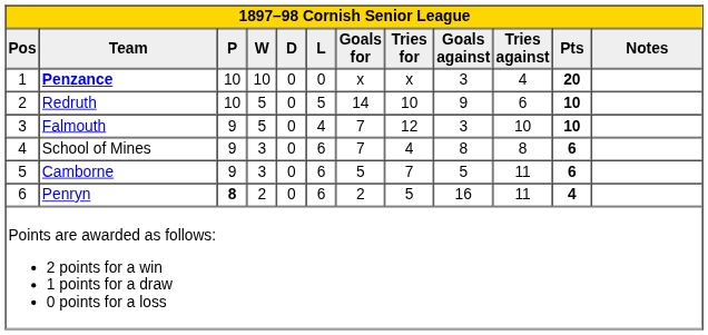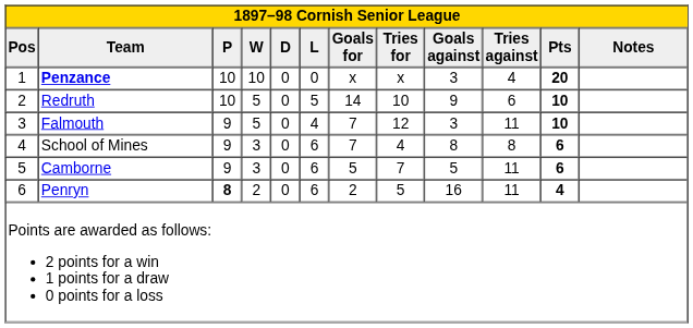Falmouth | Tries against: 10 -> 11
